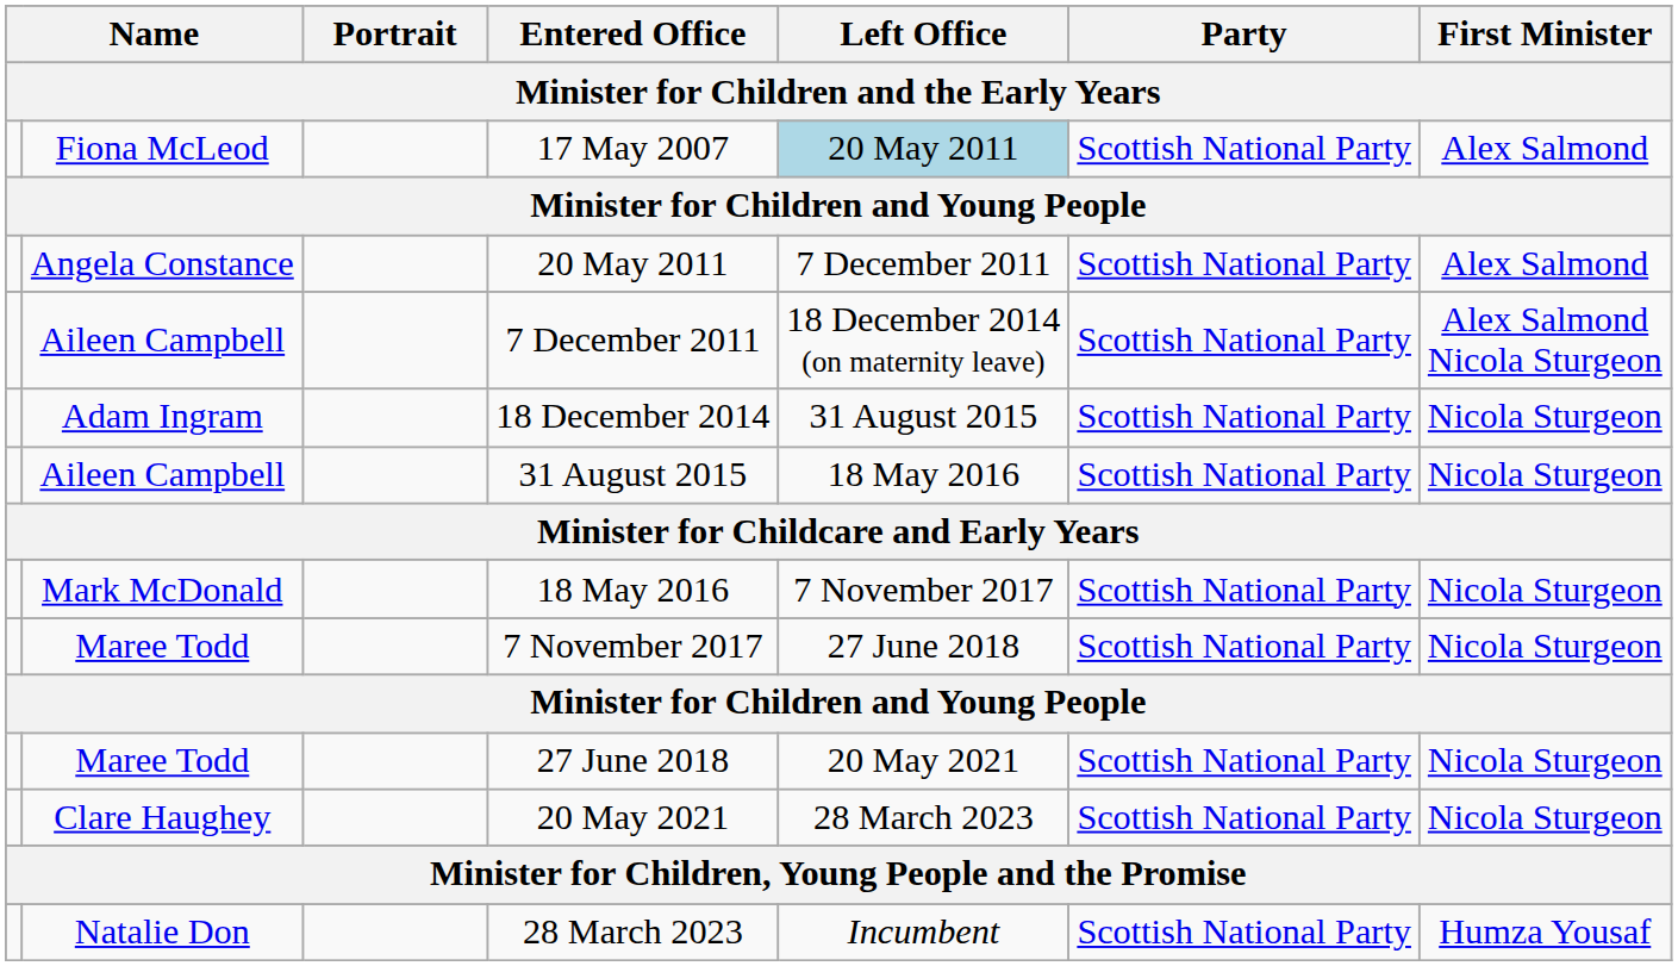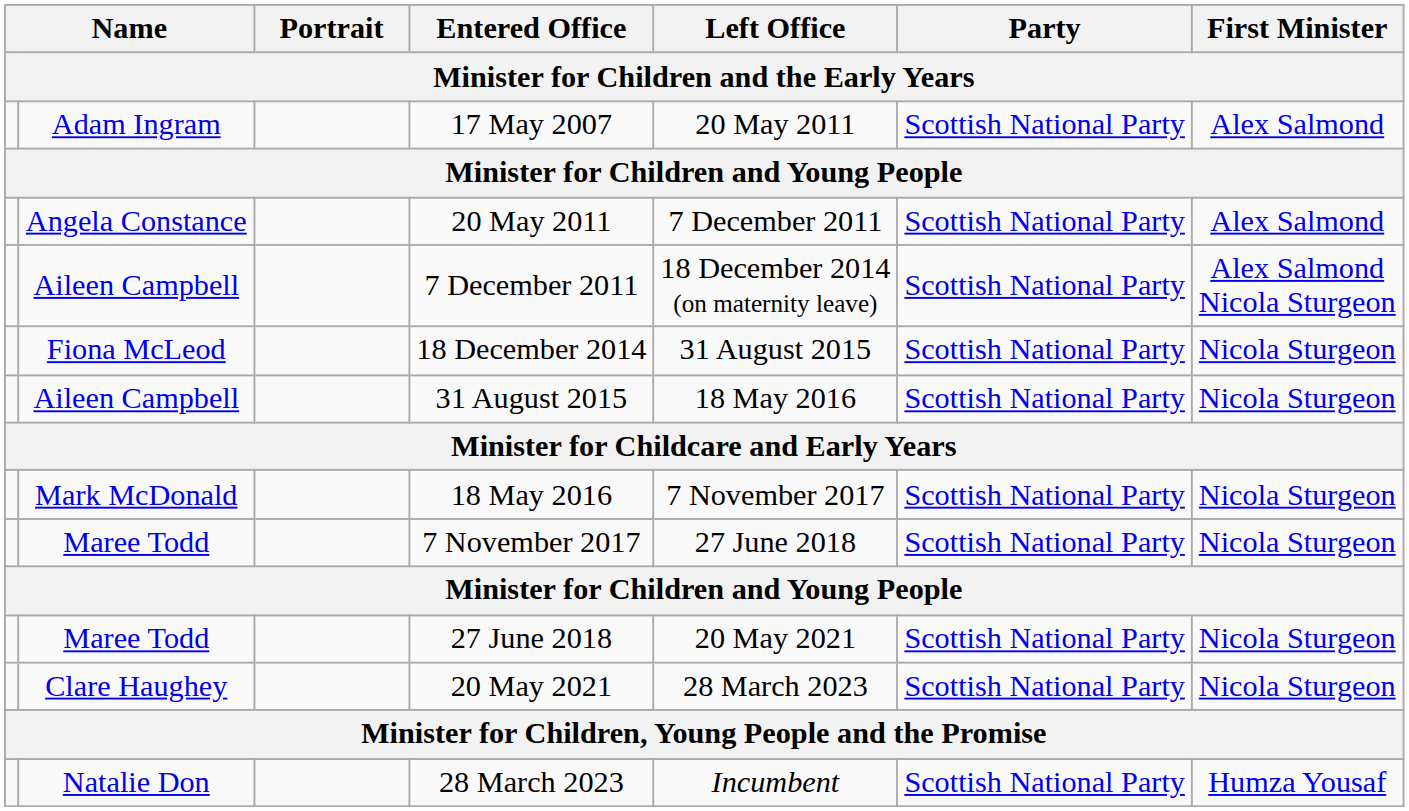17 May 2007 | column 2: Fiona McLeod -> Adam Ingram
17 May 2007 | Left Office: lightblue background -> no background
18 December 2014 | column 2: Adam Ingram -> Fiona McLeod
